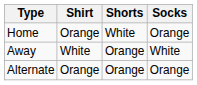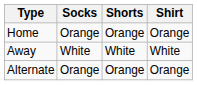columns swapped: Shirt <-> Socks
Home | Shorts: White -> Orange
Away | Shorts: Orange -> White
